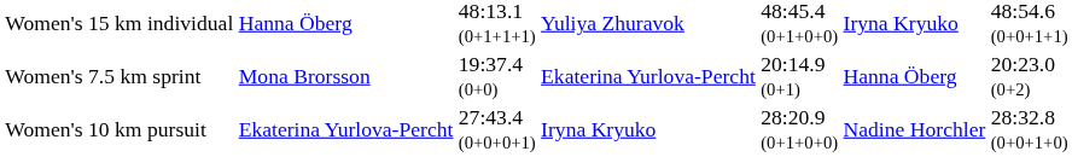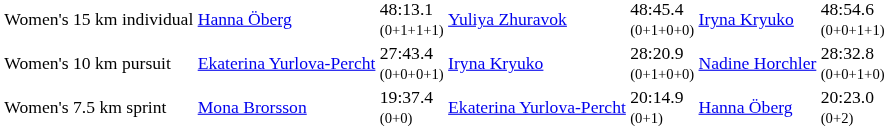rows swapped: Women's 7.5 km sprint <-> Women's 10 km pursuit
